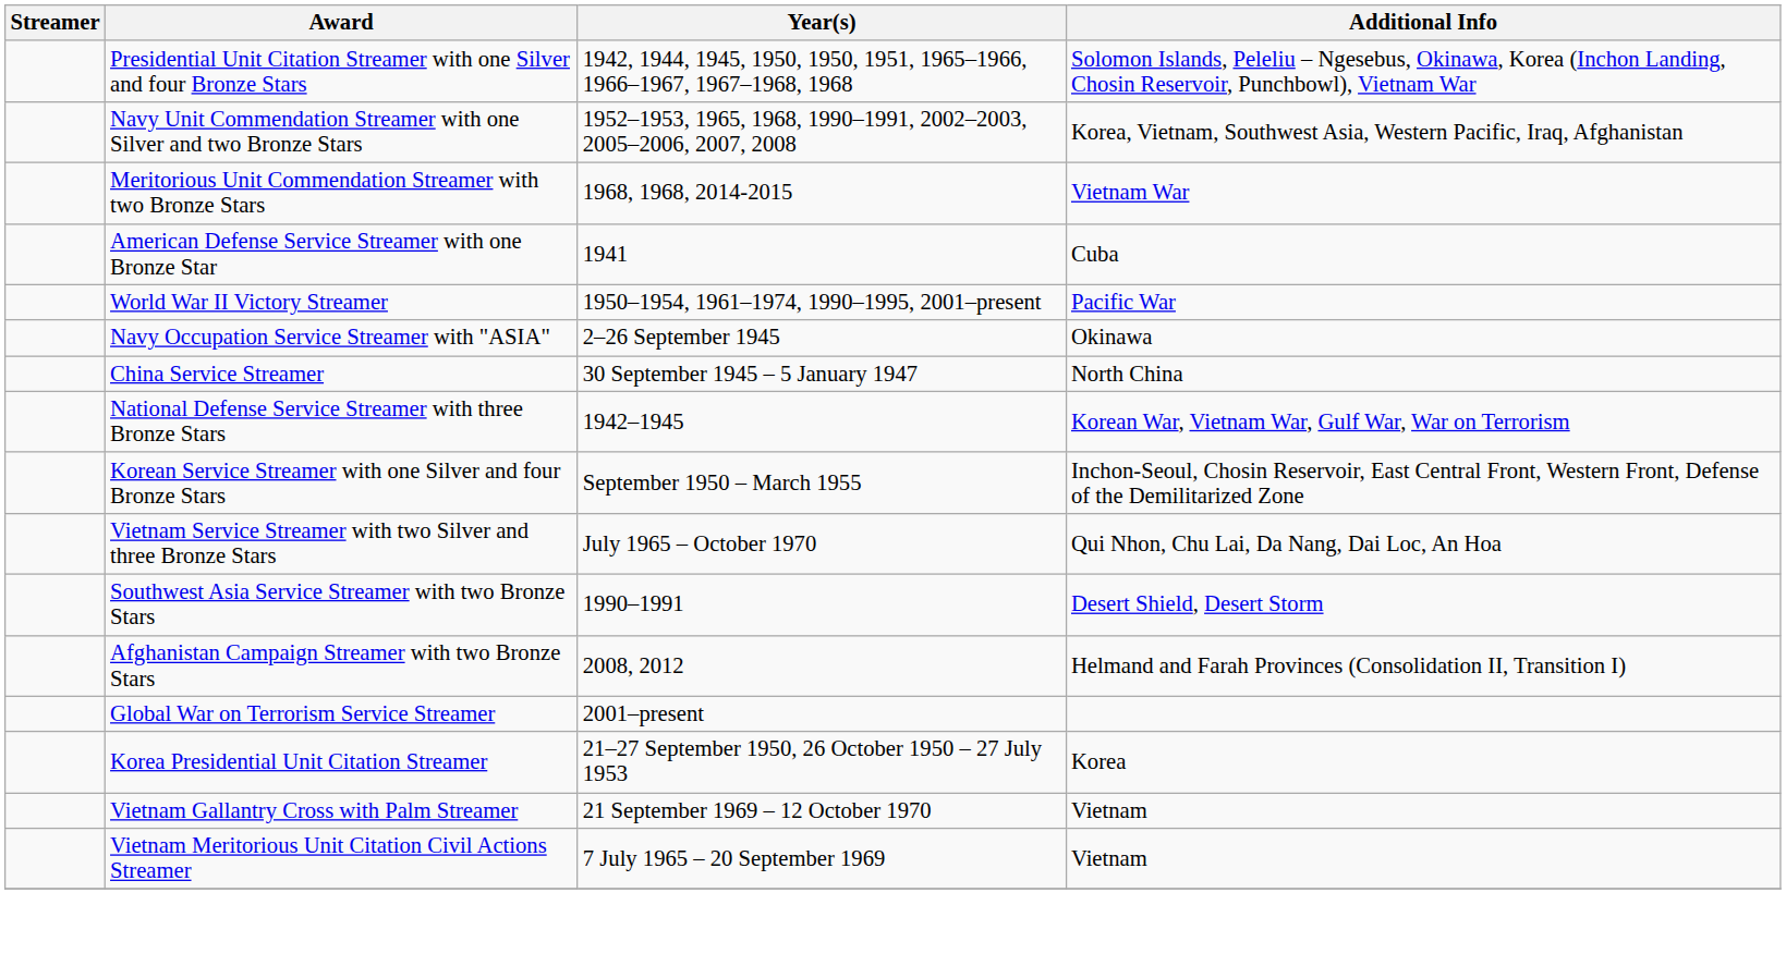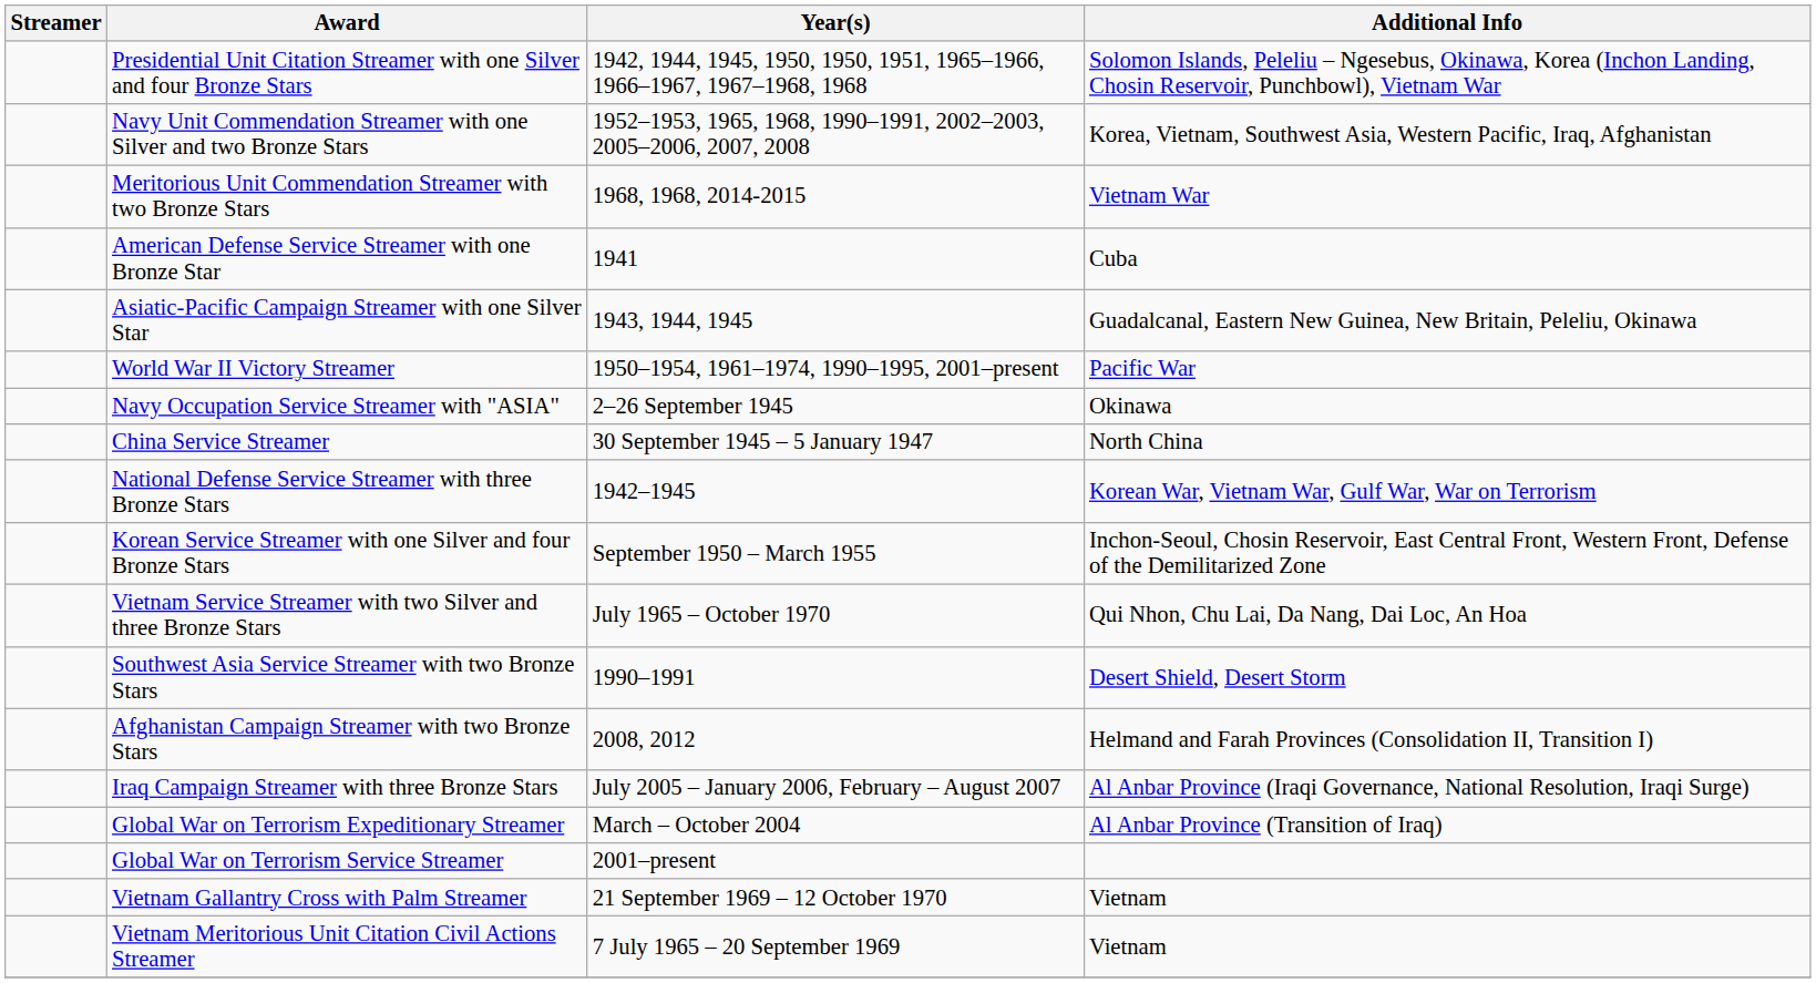+ row: Asiatic-Pacific Campaign Streamer with one Silver Star | 1943, 1944, 1945 | Guadalcanal, Eastern New Guinea, New Britain, Peleliu, Okinawa
+ row: Iraq Campaign Streamer with three Bronze Stars | July 2005 – January 2006, February – August 2007 | Al Anbar Province (Iraqi Governance, National Resolution, Iraqi Surge)
+ row: Global War on Terrorism Expeditionary Streamer | March – October 2004 | Al Anbar Province (Transition of Iraq)
- row: Korea Presidential Unit Citation Streamer | 21–27 September 1950, 26 October 1950 – 27 July 1953 | Korea
